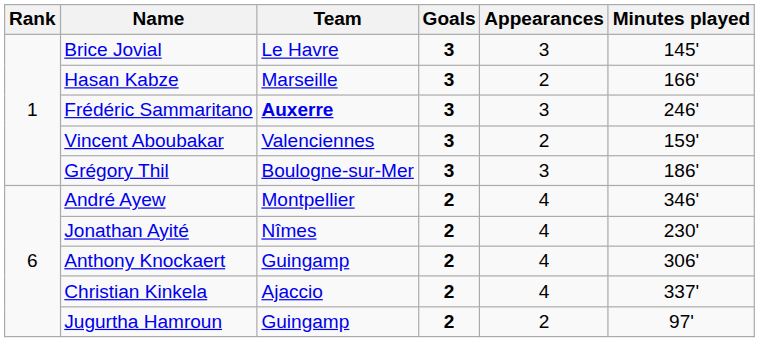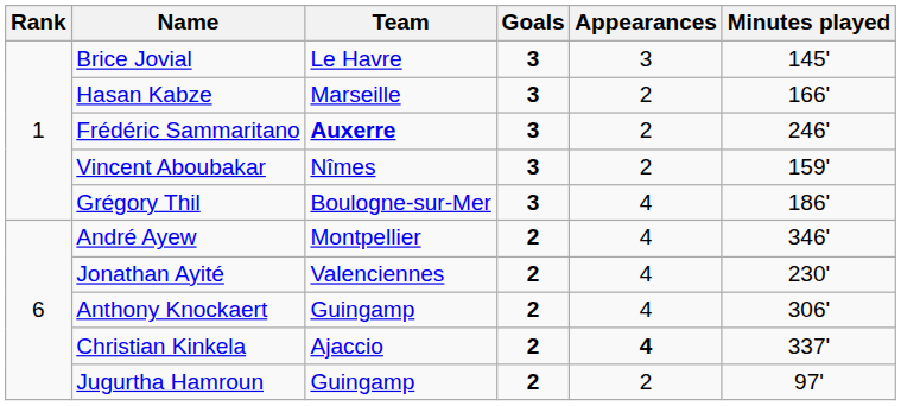Frédéric Sammaritano | Appearances: 3 -> 2
Vincent Aboubakar | Team: Valenciennes -> Nîmes
Grégory Thil | Appearances: 3 -> 4
Jonathan Ayité | Team: Nîmes -> Valenciennes
Christian Kinkela | Appearances: normal -> bold
